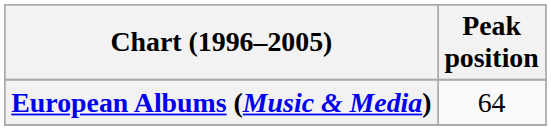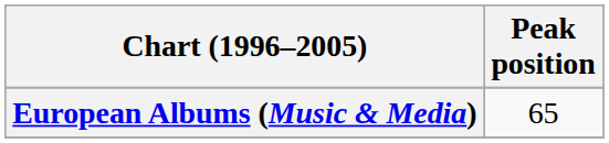European Albums (Music & Media) | Peak position: 64 -> 65
